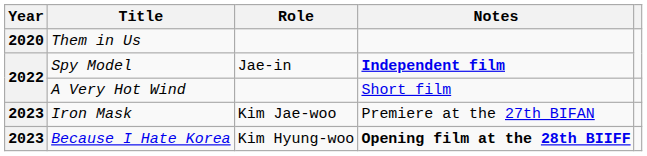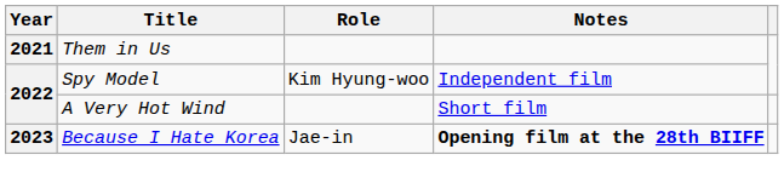Them in Us | Year: 2020 -> 2021
Spy Model | Role: Jae-in -> Kim Hyung-woo
Spy Model | Notes: bold -> normal
- row: 2023 | Iron Mask | Kim Jae-woo | Premiere at the 27th BIFAN
Because I Hate Korea | Role: Kim Hyung-woo -> Jae-in
